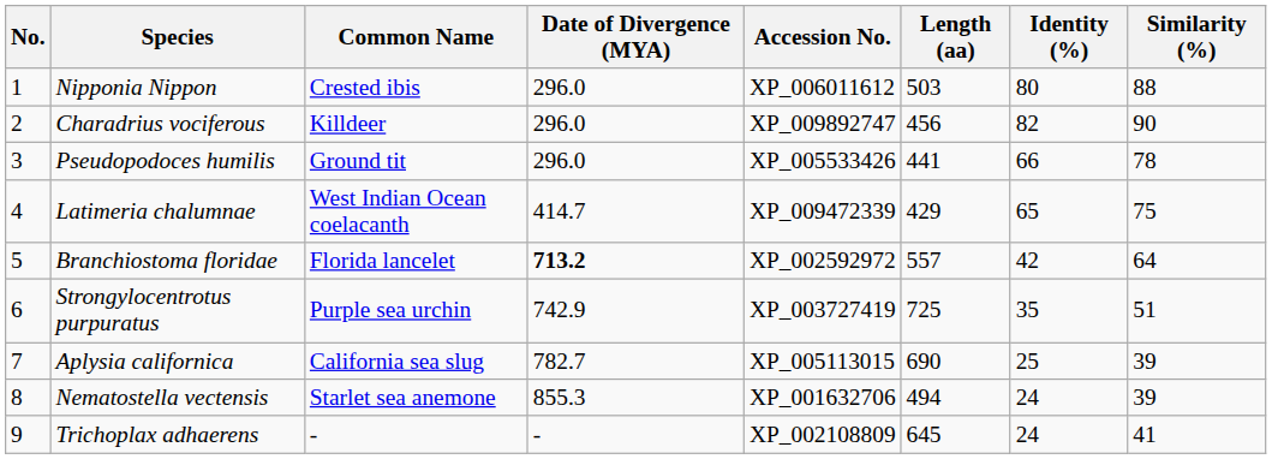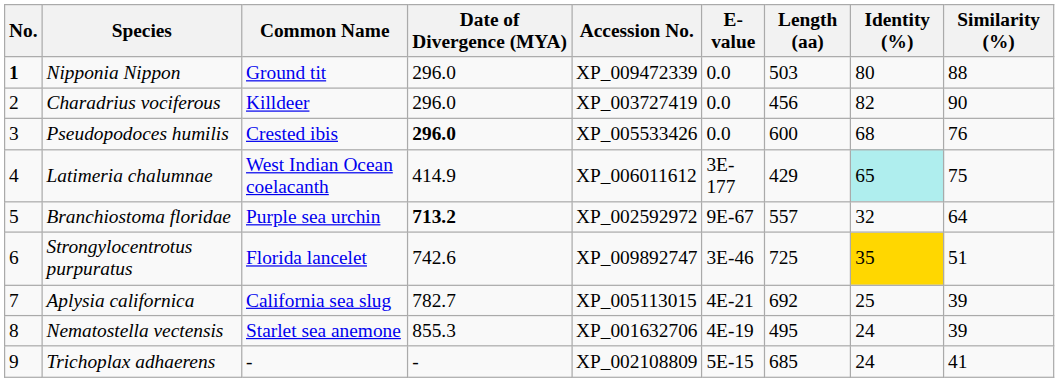+ column: E-value | 0.0 | 0.0 | 0.0 | 3E-177 | 9E-67 | 3E-46 | 4E-21 | 4E-19 | 5E-15
Nipponia Nippon | No.: normal -> bold
Nipponia Nippon | Common Name: Crested ibis -> Ground tit
Nipponia Nippon | Accession No.: XP_006011612 -> XP_009472339
Charadrius vociferous | Accession No.: XP_009892747 -> XP_003727419
Pseudopodoces humilis | Common Name: Ground tit -> Crested ibis
Pseudopodoces humilis | Date of Divergence (MYA): normal -> bold
Pseudopodoces humilis | Length (aa): 441 -> 600
Pseudopodoces humilis | Identity (%): 66 -> 68
Pseudopodoces humilis | Similarity (%): 78 -> 76
Latimeria chalumnae | Date of Divergence (MYA): 414.7 -> 414.9
Latimeria chalumnae | Accession No.: XP_009472339 -> XP_006011612
Latimeria chalumnae | Identity (%): no background -> paleturquoise background
Branchiostoma floridae | Common Name: Florida lancelet -> Purple sea urchin
Branchiostoma floridae | Identity (%): 42 -> 32
Strongylocentrotus purpuratus | Common Name: Purple sea urchin -> Florida lancelet
Strongylocentrotus purpuratus | Date of Divergence (MYA): 742.9 -> 742.6
Strongylocentrotus purpuratus | Accession No.: XP_003727419 -> XP_009892747
Strongylocentrotus purpuratus | Identity (%): no background -> gold background
Aplysia californica | Length (aa): 690 -> 692
Nematostella vectensis | Length (aa): 494 -> 495
Trichoplax adhaerens | Length (aa): 645 -> 685
